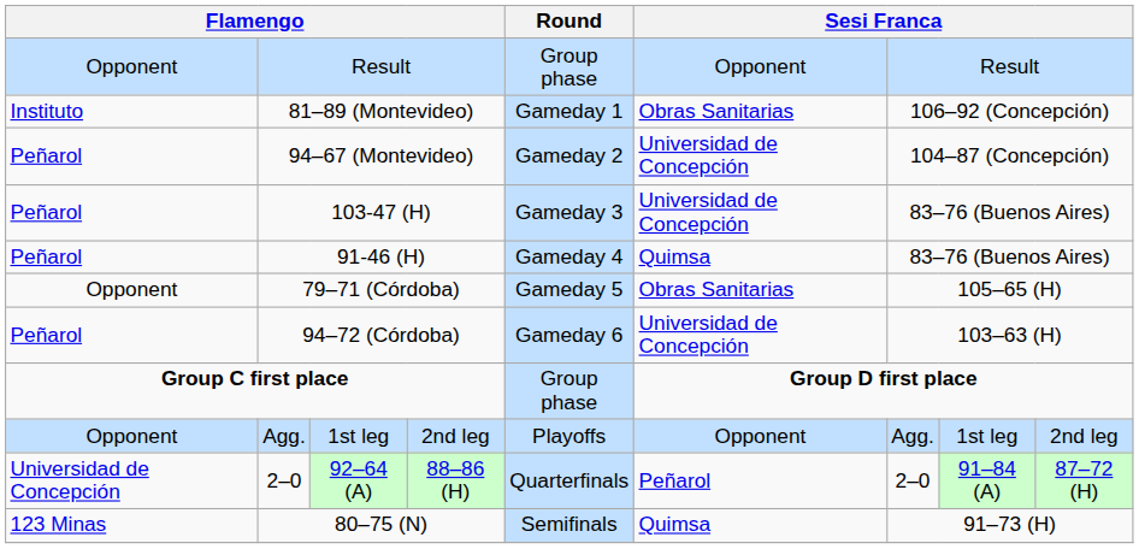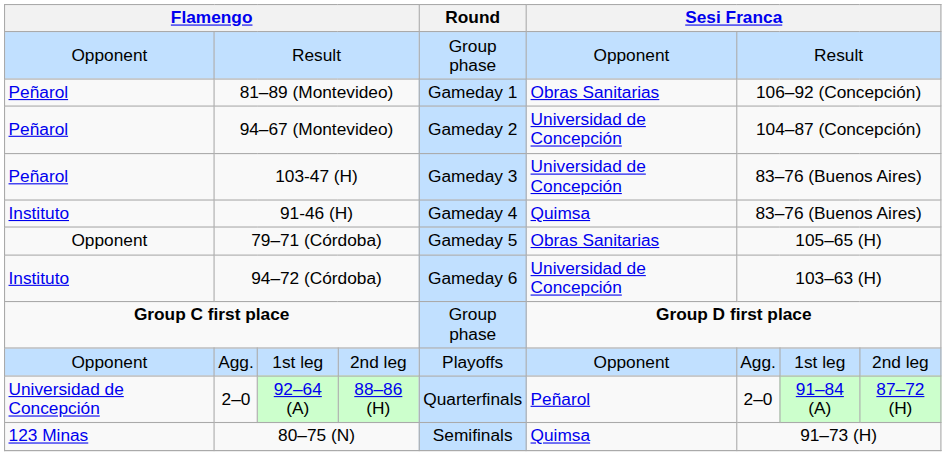81–89 (Montevideo) | column 1: Instituto -> Peñarol
91-46 (H) | column 1: Peñarol -> Instituto
94–72 (Córdoba) | column 1: Peñarol -> Instituto
